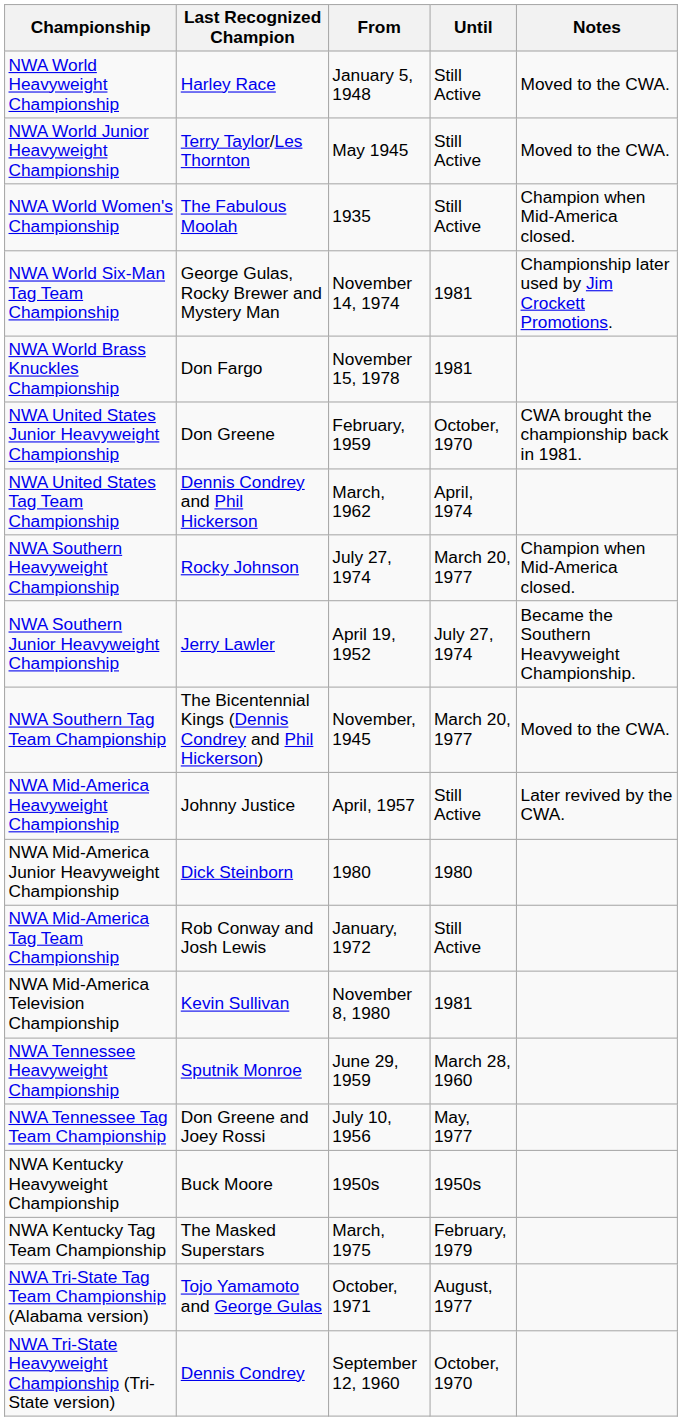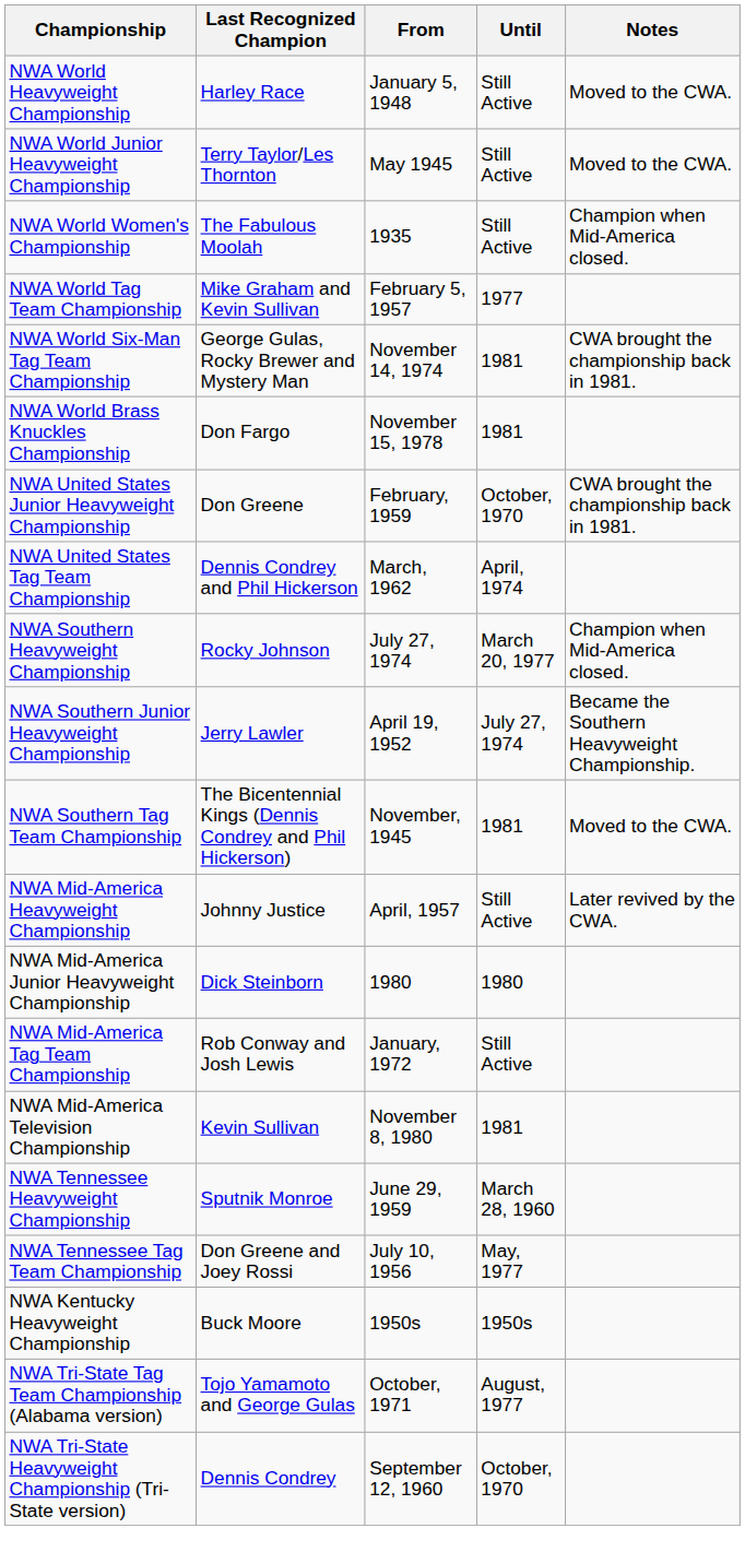+ row: NWA World Tag Team Championship | Mike Graham and Kevin Sullivan | February 5, 1957 | 1977
NWA World Six-Man Tag Team Championship | Notes: Championship later used by Jim Crockett Promotions. -> CWA brought the championship back in 1981.
NWA Southern Tag Team Championship | Until: March 20, 1977 -> 1981
- row: NWA Kentucky Tag Team Championship | The Masked Superstars | March, 1975 | February, 1979
